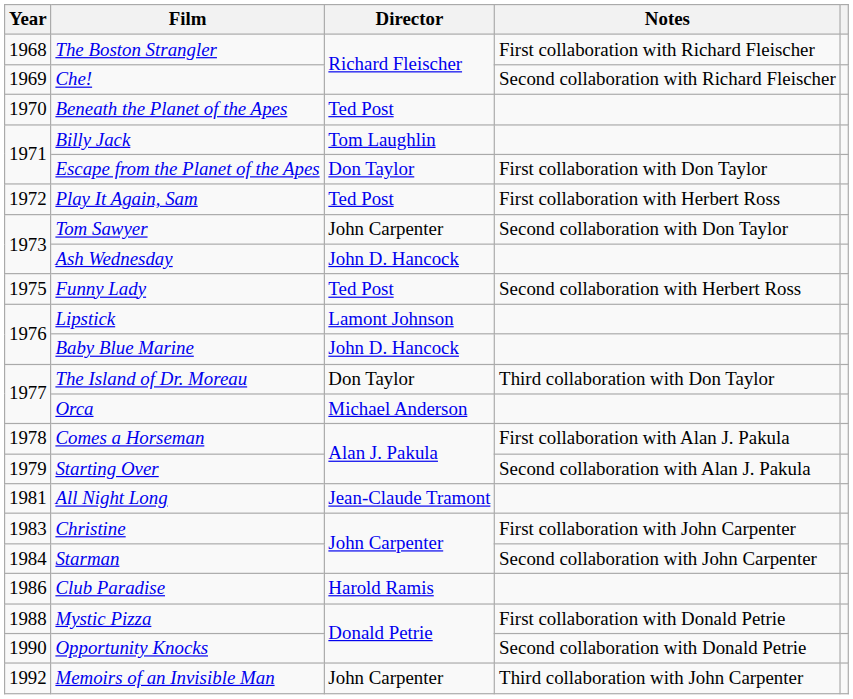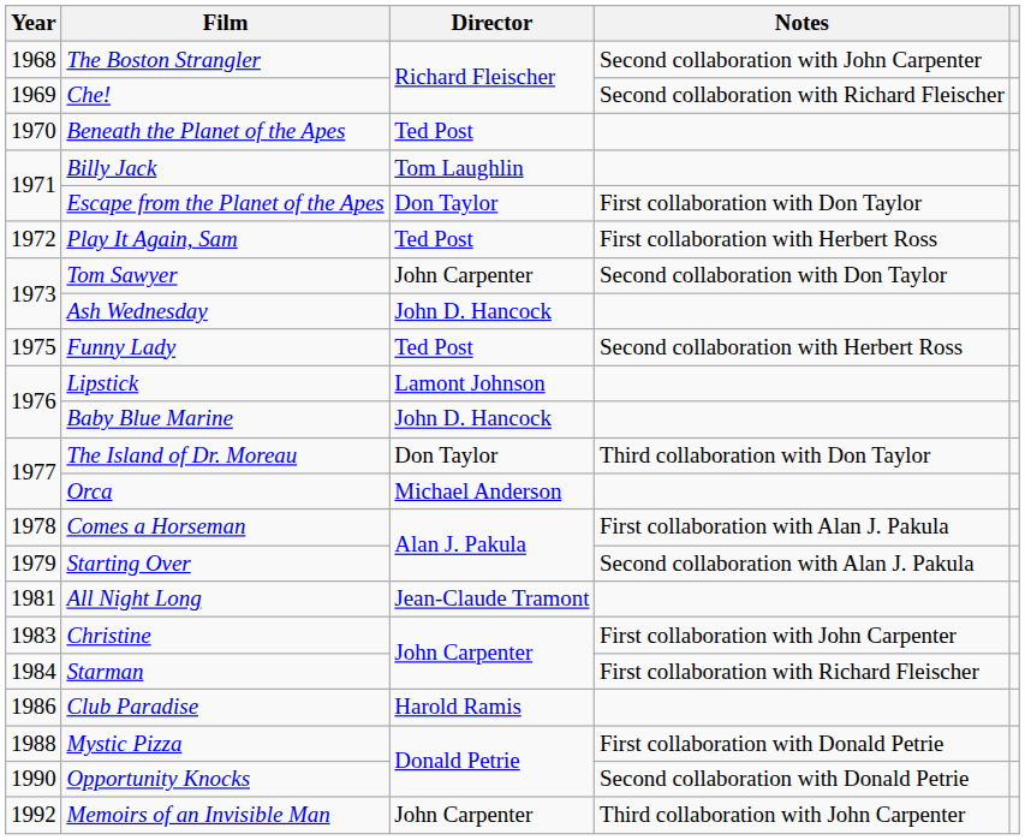The Boston Strangler | Notes: First collaboration with Richard Fleischer -> Second collaboration with John Carpenter
Starman | Notes: Second collaboration with John Carpenter -> First collaboration with Richard Fleischer
